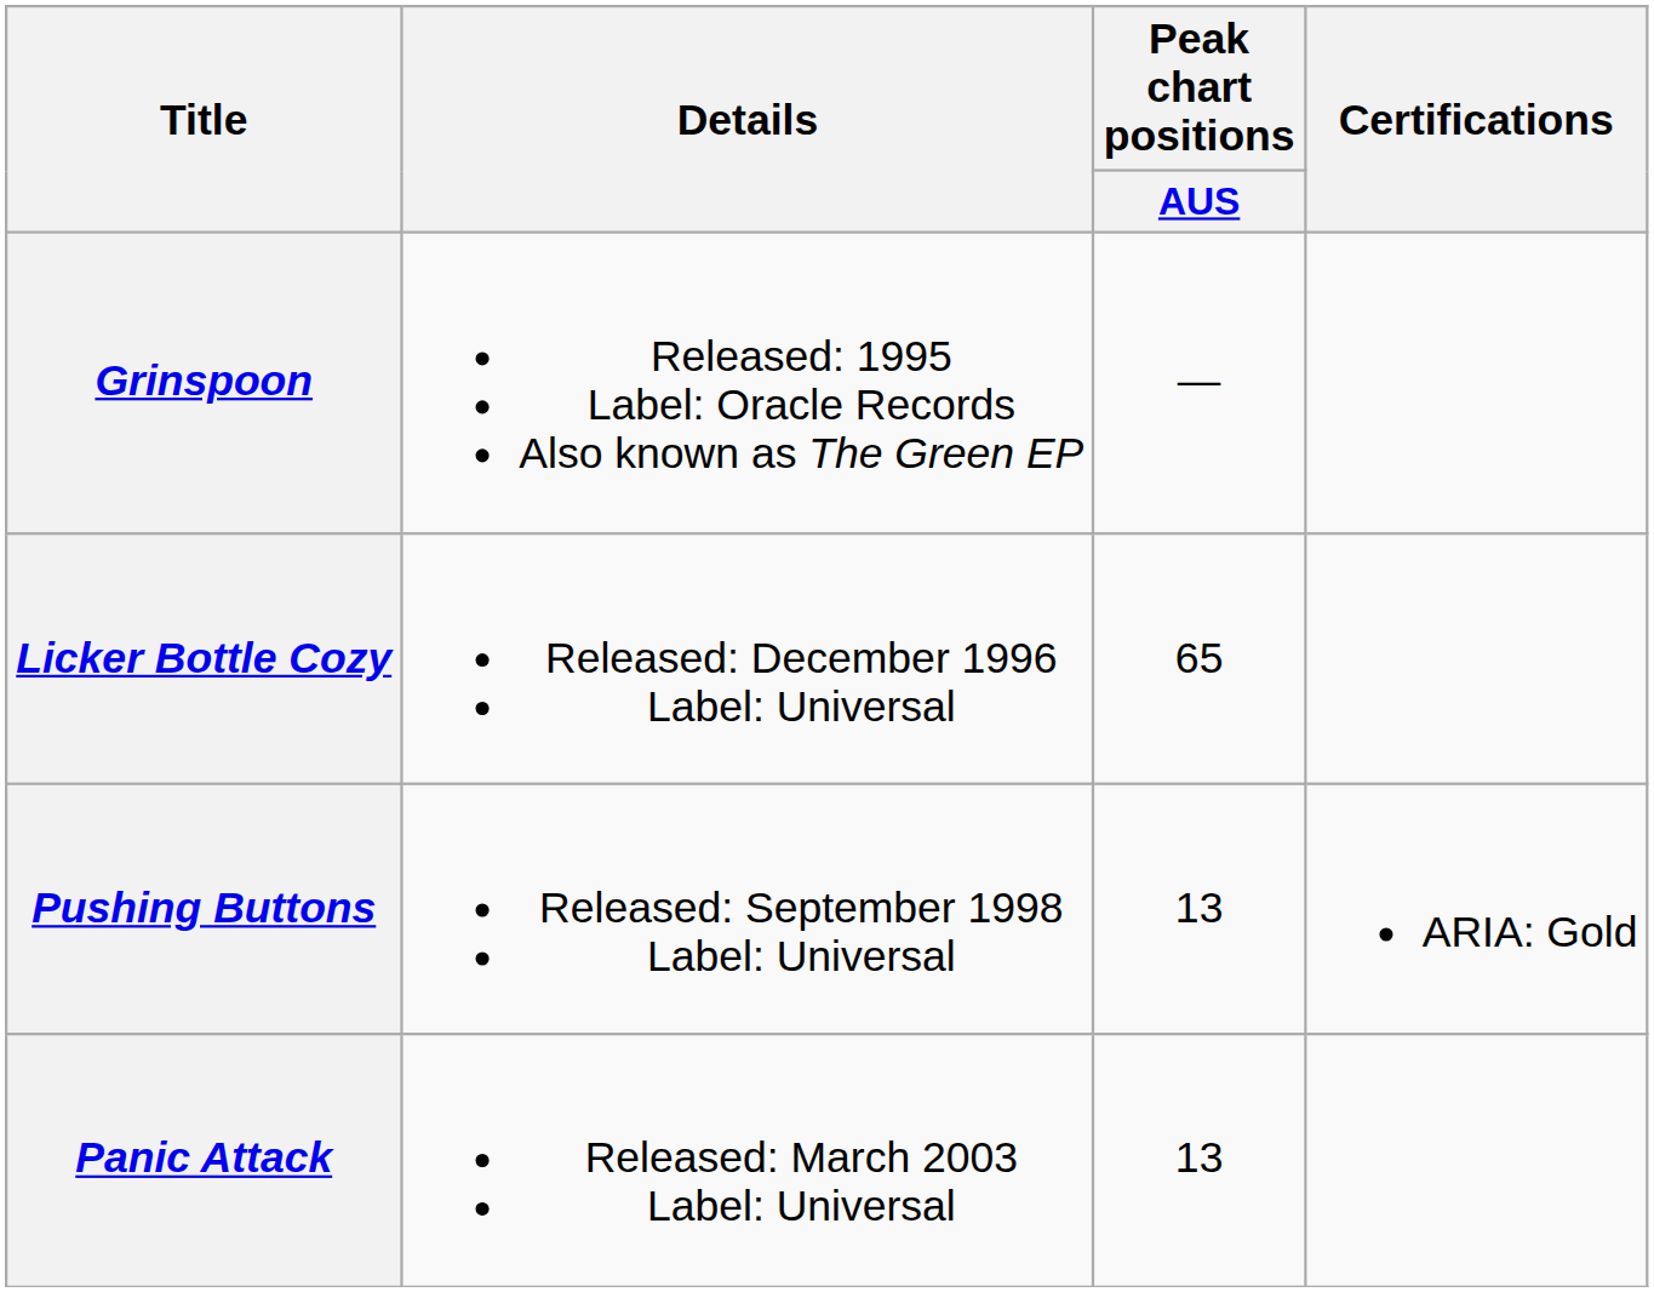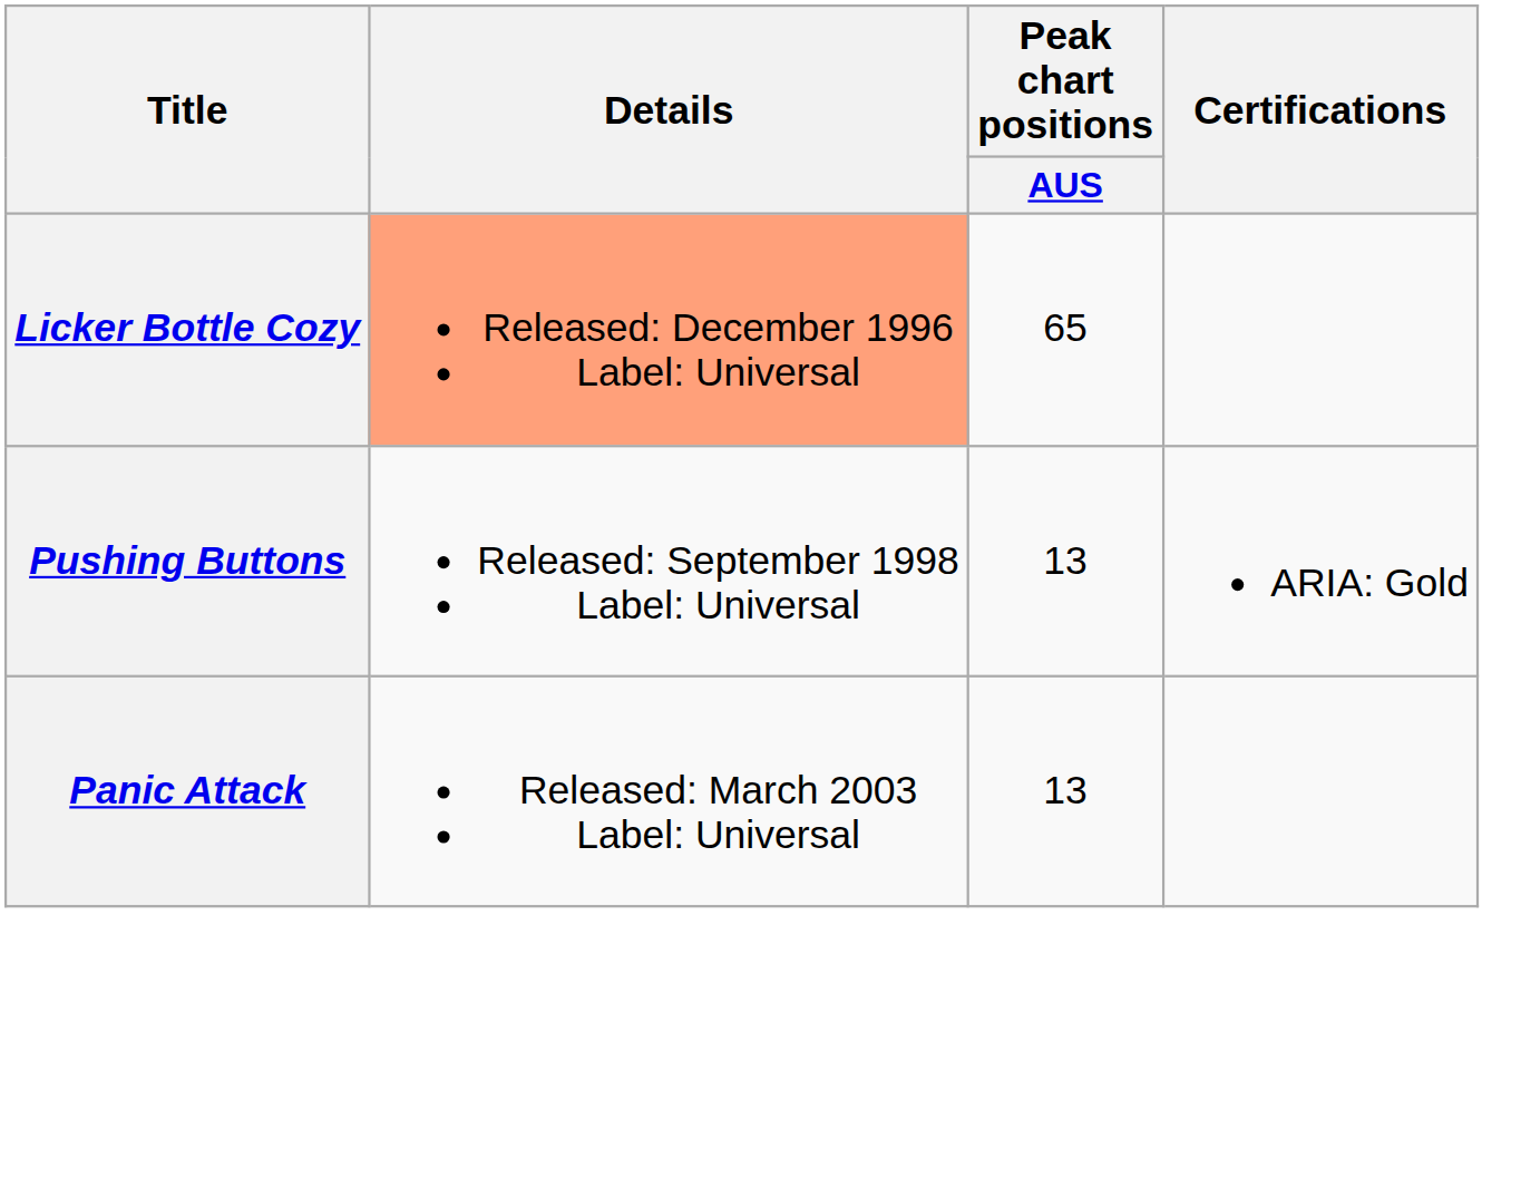- row: Grinspoon | Released: 1995 Label: Oracle Records Also known as The Green EP | —
Licker Bottle Cozy | Details: no background -> lightsalmon background
